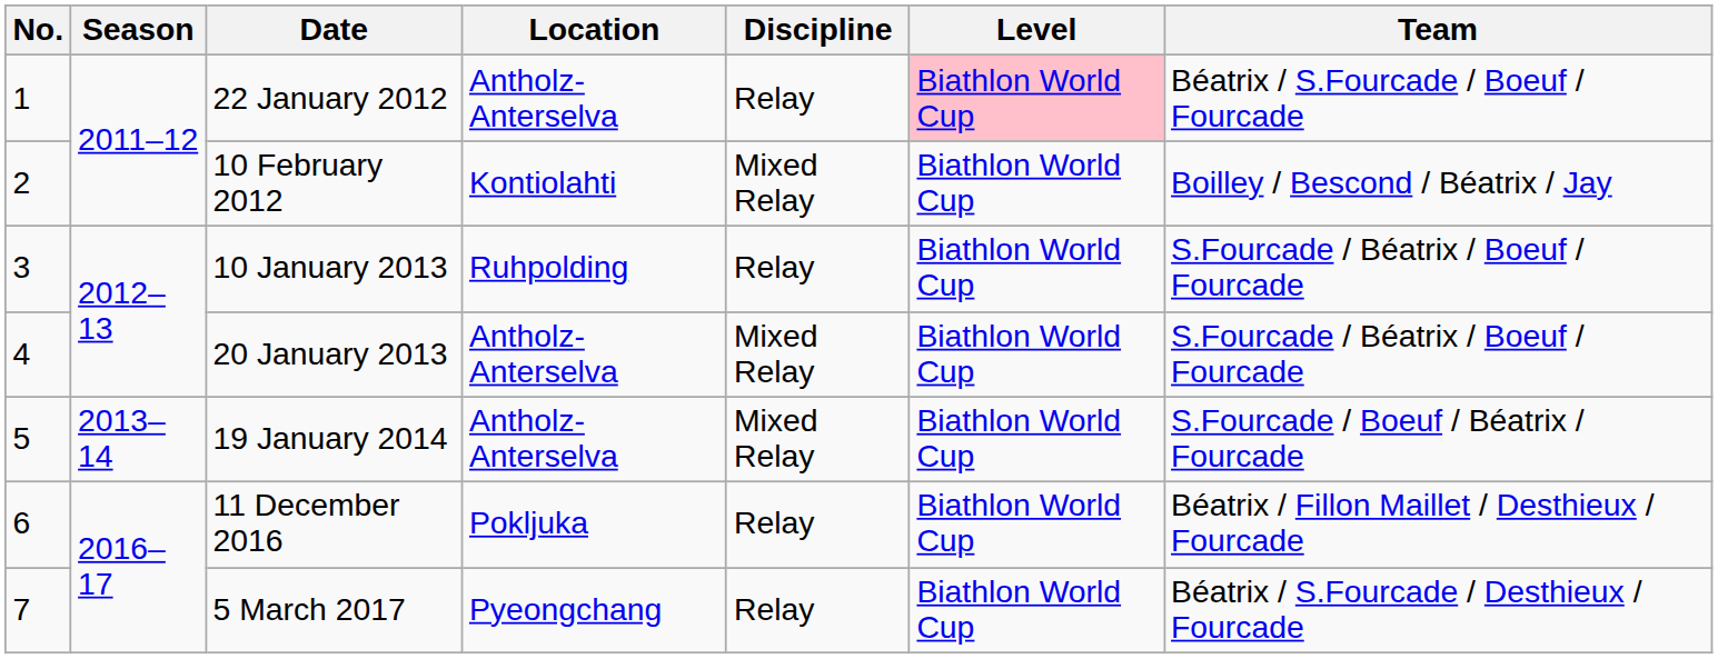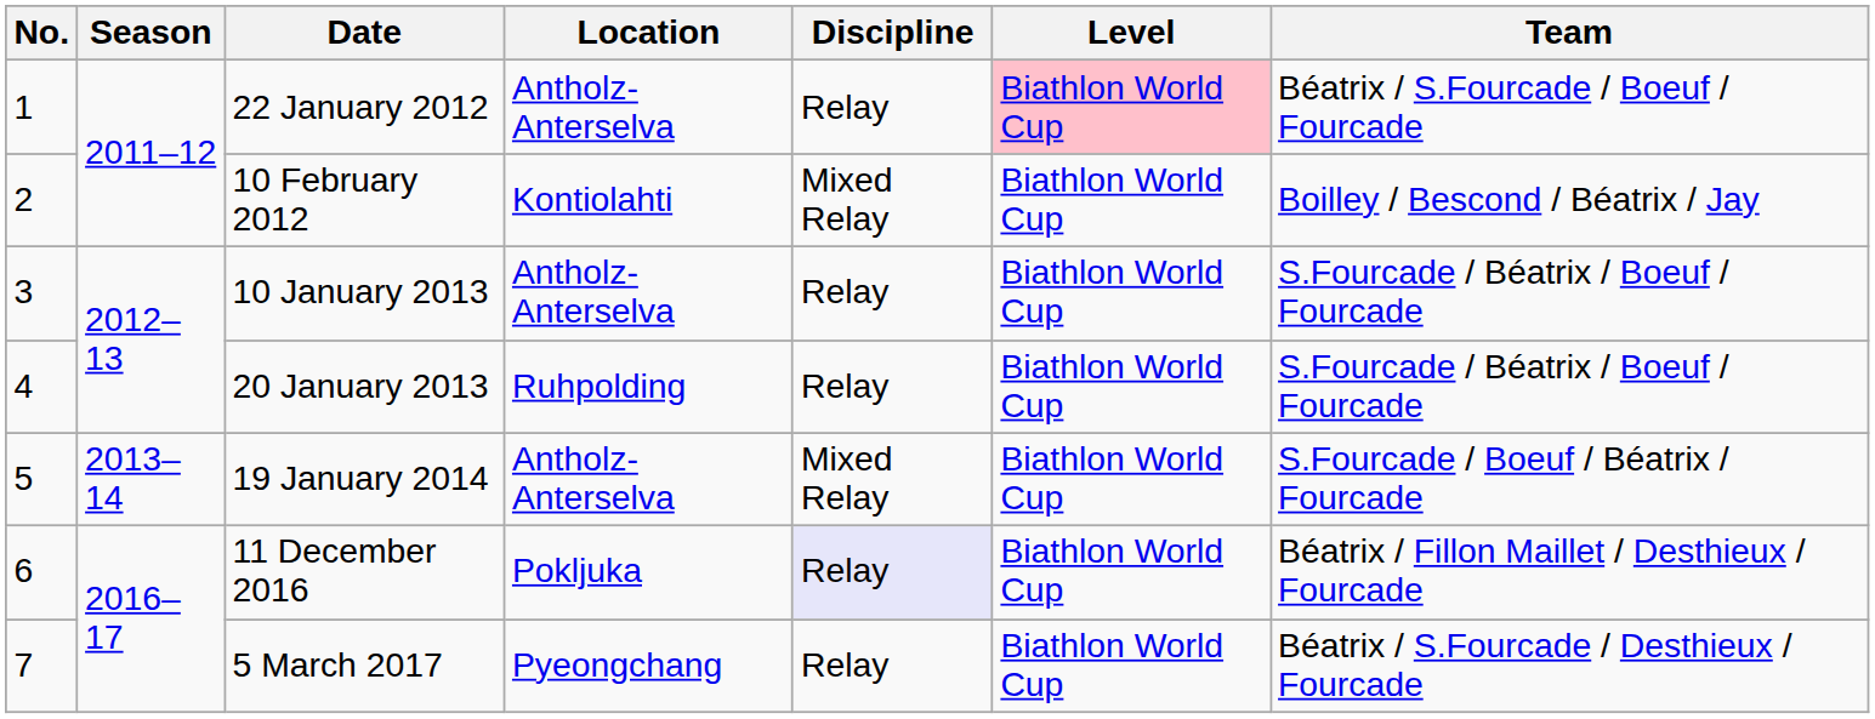10 January 2013 | Location: Ruhpolding -> Antholz-Anterselva
20 January 2013 | Location: Antholz-Anterselva -> Ruhpolding
20 January 2013 | Discipline: Mixed Relay -> Relay
11 December 2016 | Discipline: no background -> lavender background
